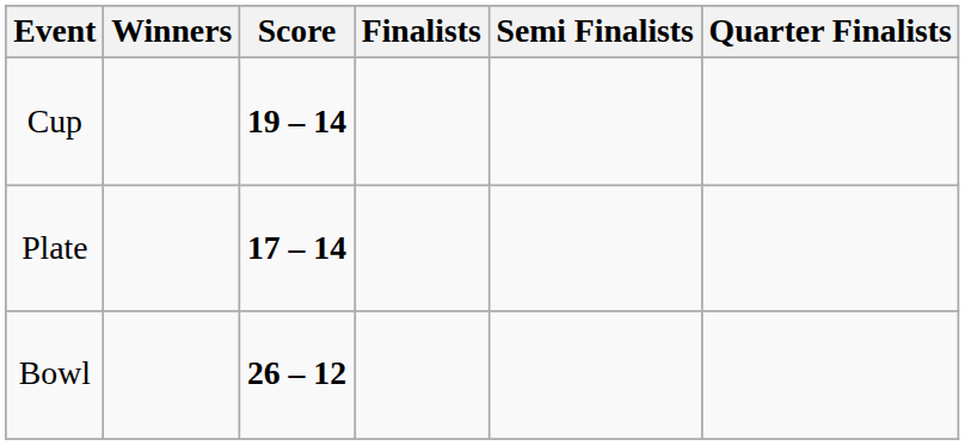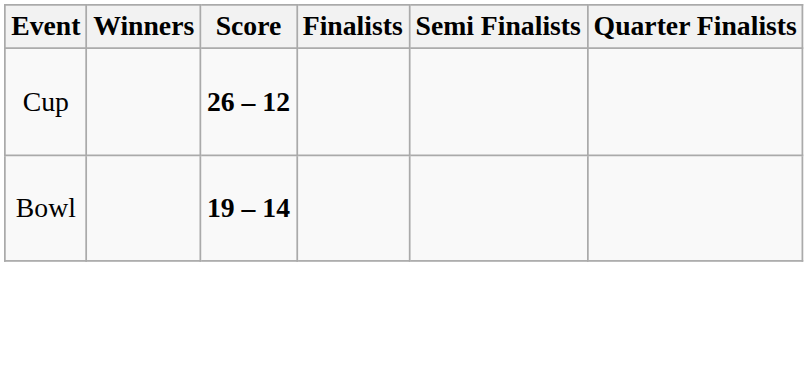Cup | Score: 19 – 14 -> 26 – 12
- row: Plate | 17 – 14
Bowl | Score: 26 – 12 -> 19 – 14
